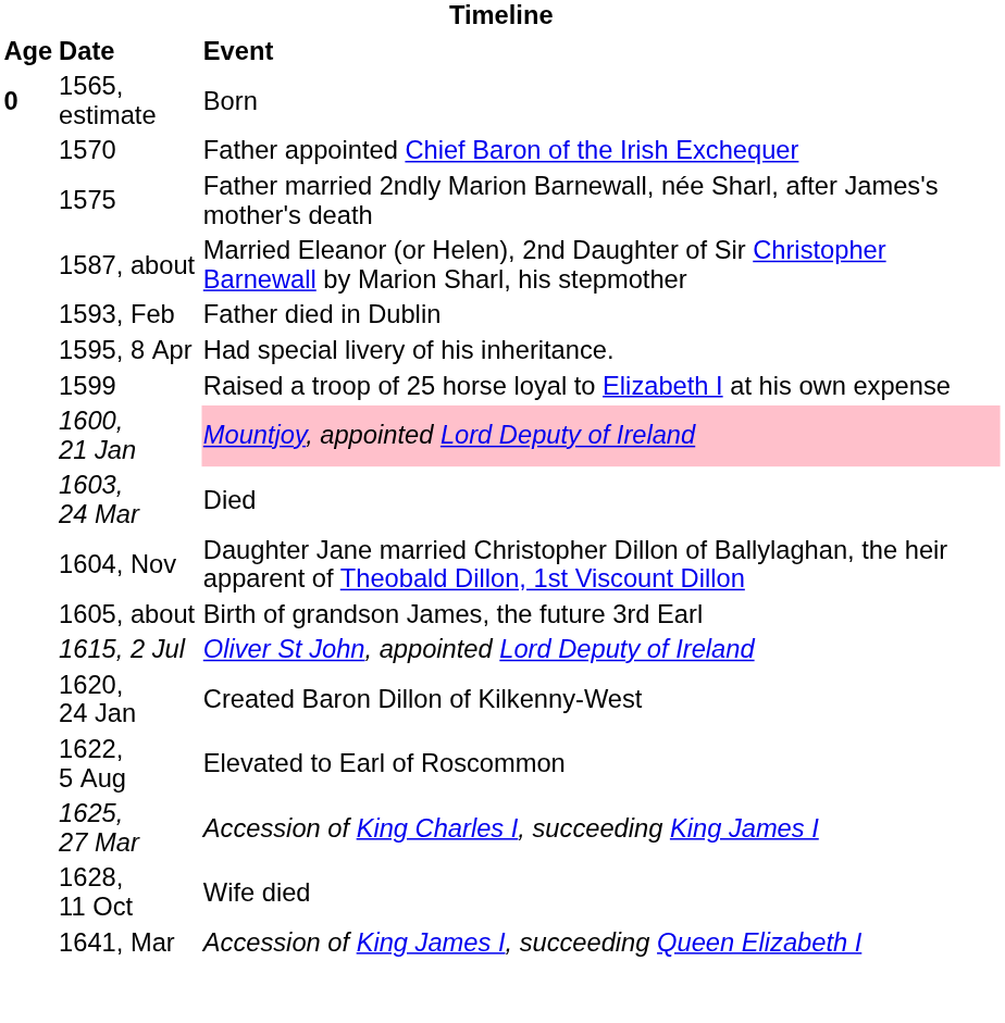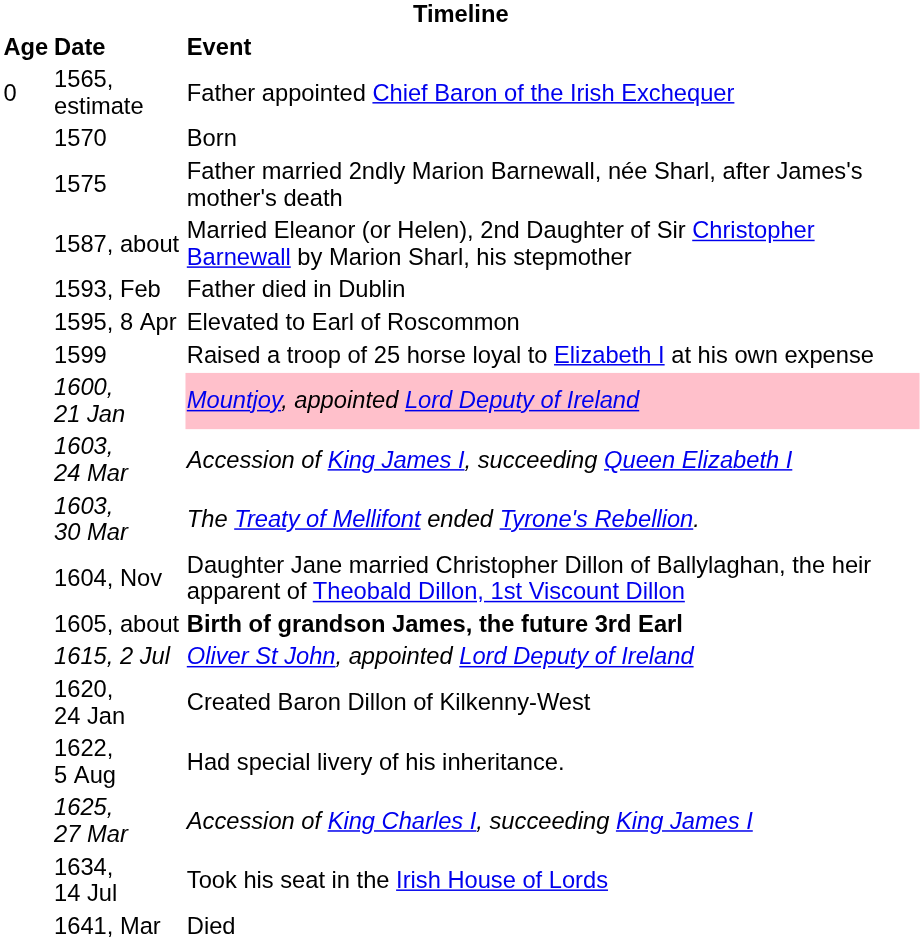1565, estimate | Age: bold -> normal
1565, estimate | Event: Born -> Father appointed Chief Baron of the Irish Exchequer
1570 | Event: Father appointed Chief Baron of the Irish Exchequer -> Born
1595, 8 Apr | Event: Had special livery of his inheritance. -> Elevated to Earl of Roscommon
1603, 24 Mar | Event: Died -> Accession of King James I, succeeding Queen Elizabeth I
+ row: 1603, 30 Mar | The Treaty of Mellifont ended Tyrone's Rebellion.
1605, about | Event: normal -> bold
1622, 5 Aug | Event: Elevated to Earl of Roscommon -> Had special livery of his inheritance.
- row: 1628, 11 Oct | Wife died
+ row: 1634, 14 Jul | Took his seat in the Irish House of Lords
1641, Mar | Event: Accession of King James I, succeeding Queen Elizabeth I -> Died
